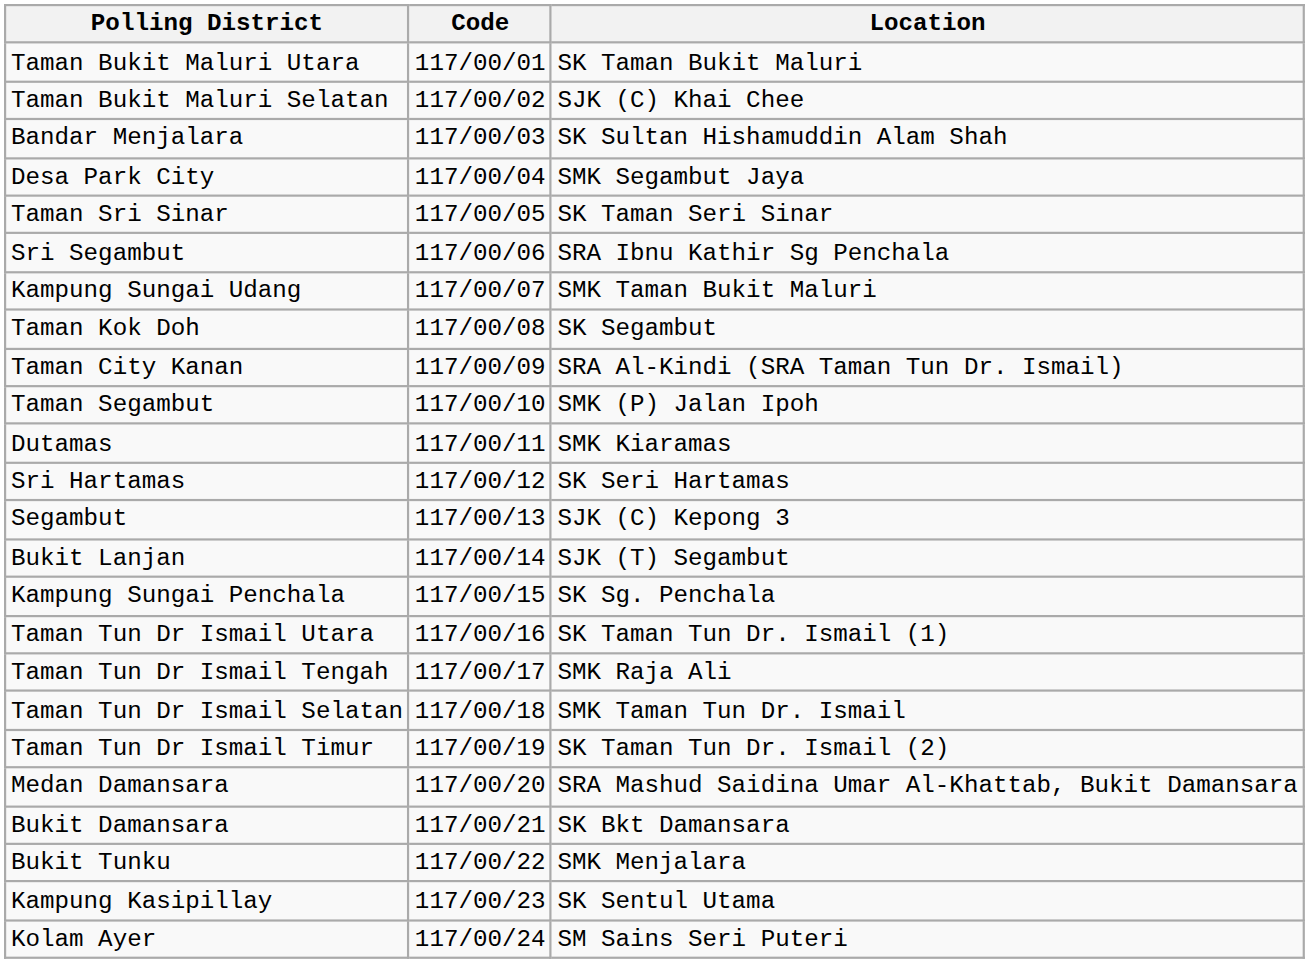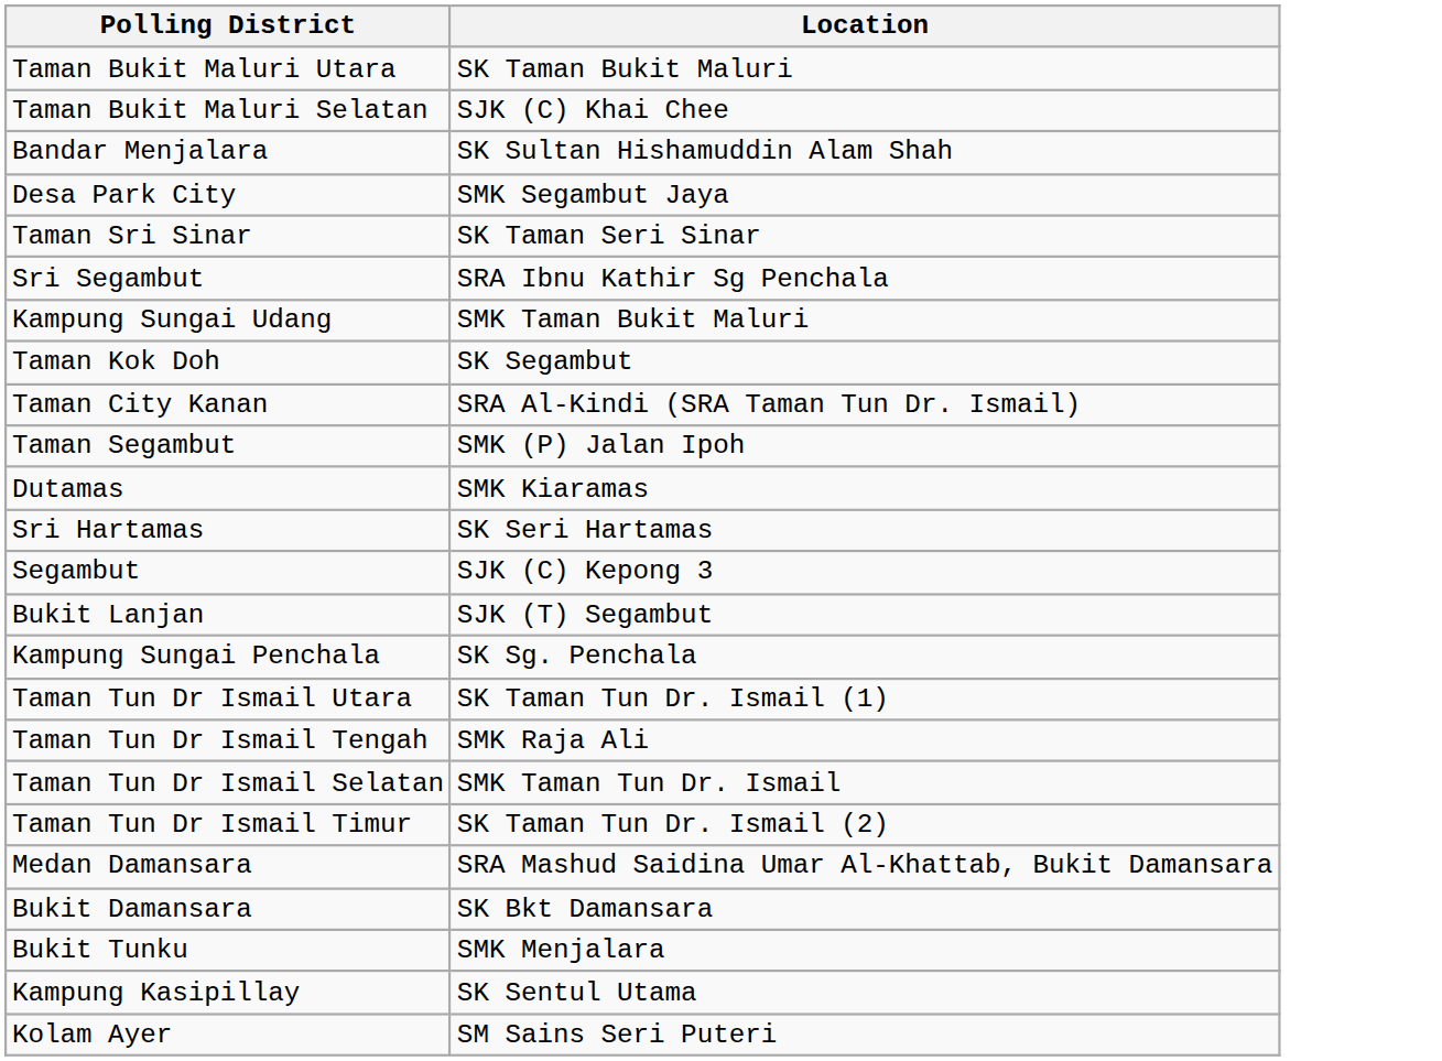- column: Code | 117/00/01 | 117/00/02 | 117/00/03 | 117/00/04 | 117/00/05 | 117/00/06 | 117/00/07 | 117/00/08 | 117/00/09 | 117/00/10 | 117/00/11 | 117/00/12 | 117/00/13 | 117/00/14 | 117/00/15 | 117/00/16 | 117/00/17 | 117/00/18 | 117/00/19 | 117/00/20 | 117/00/21 | 117/00/22 | 117/00/23 | 117/00/24
